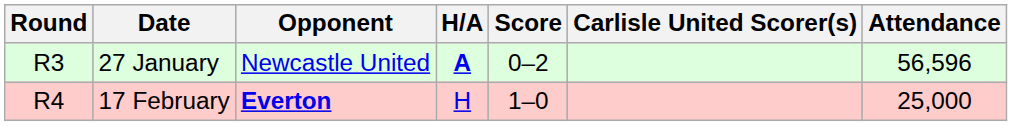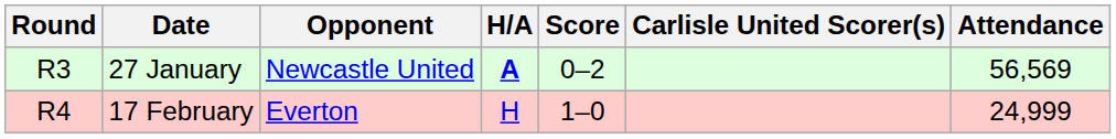27 January | Attendance: 56,596 -> 56,569
17 February | Opponent: bold -> normal
17 February | Attendance: 25,000 -> 24,999
